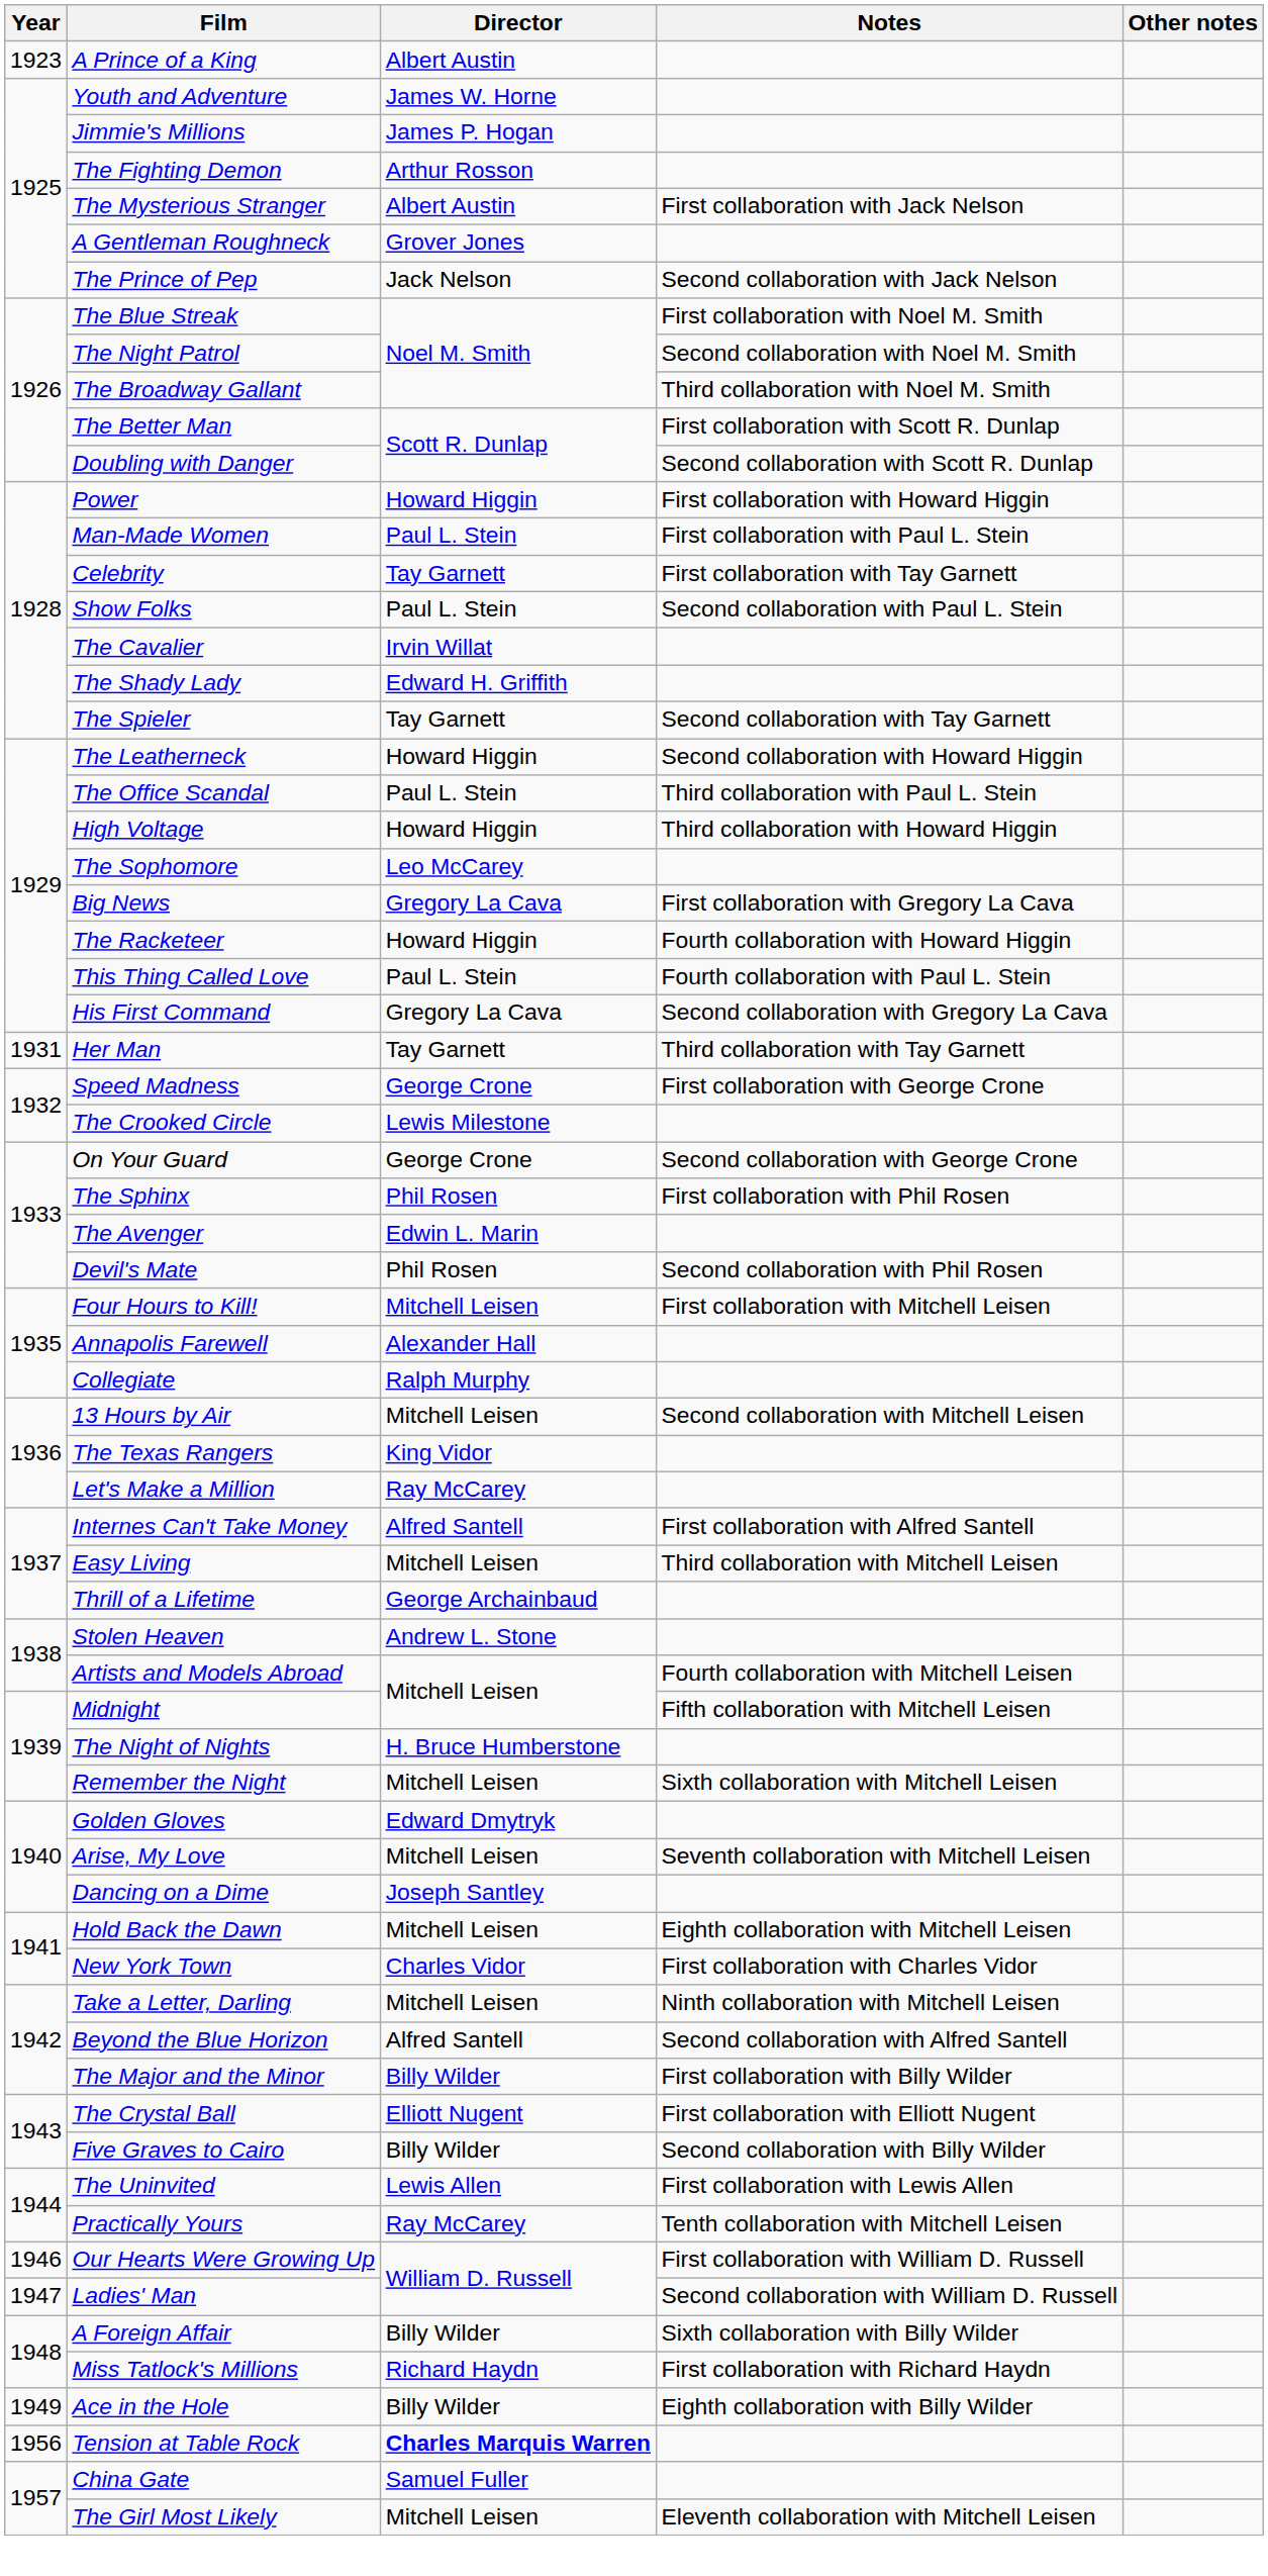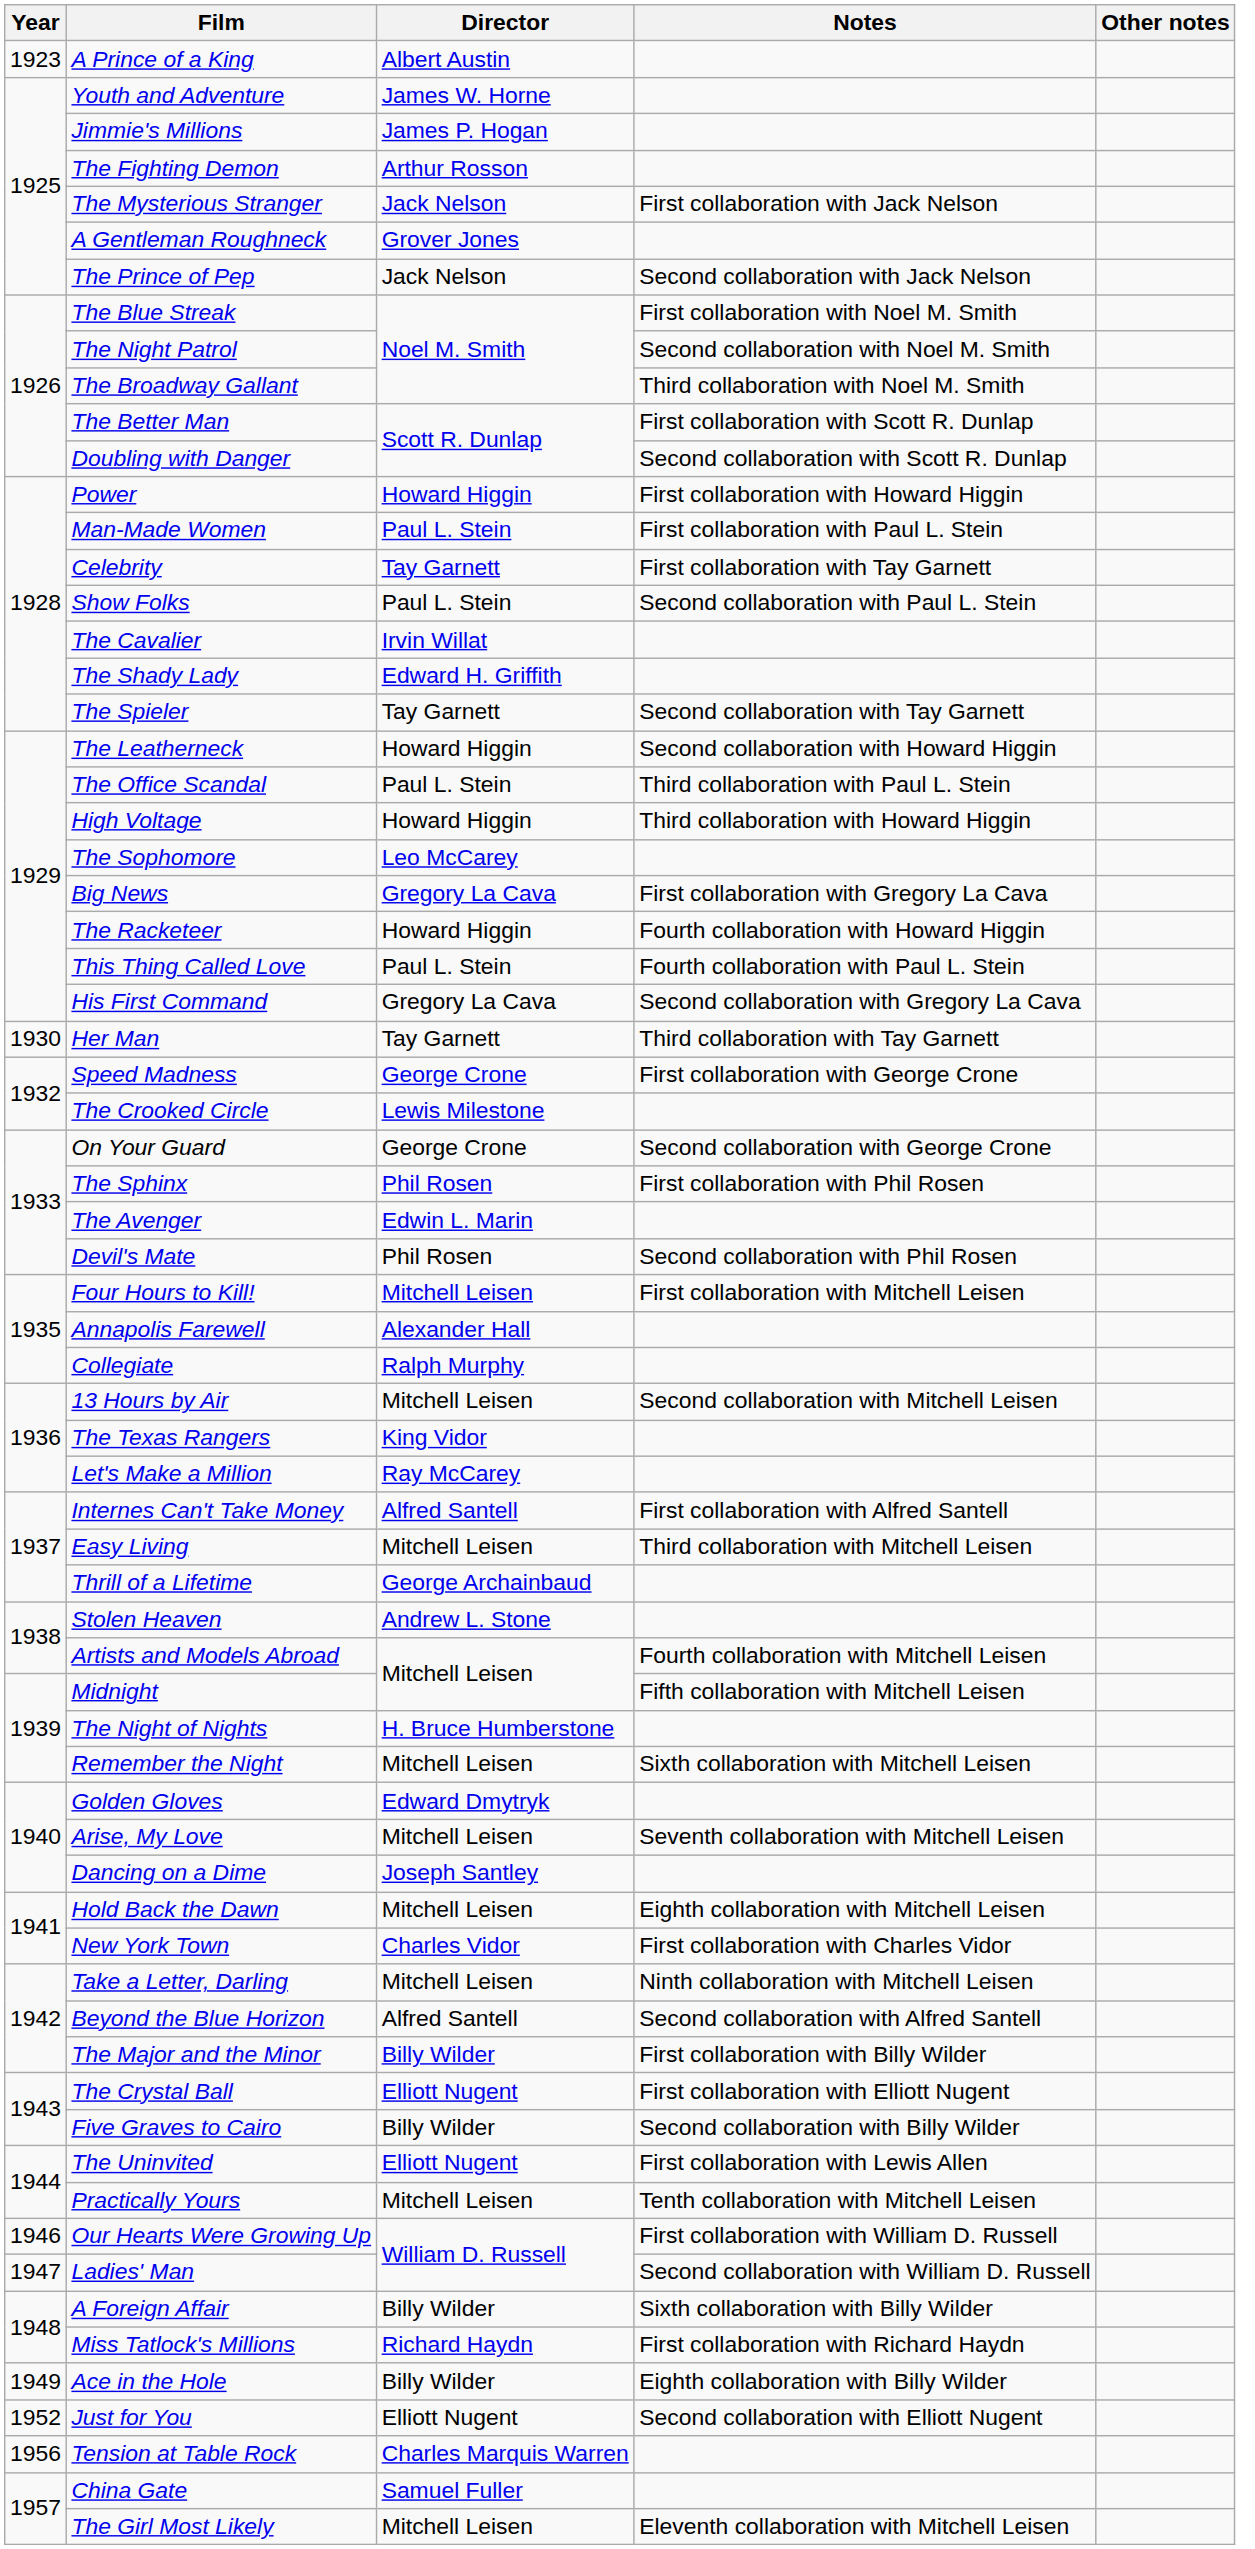The Mysterious Stranger | Director: Albert Austin -> Jack Nelson
Her Man | Year: 1931 -> 1930
The Uninvited | Director: Lewis Allen -> Elliott Nugent
Practically Yours | Director: Ray McCarey -> Mitchell Leisen
+ row: 1952 | Just for You | Elliott Nugent | Second collaboration with Elliott Nugent
Tension at Table Rock | Director: bold -> normal
